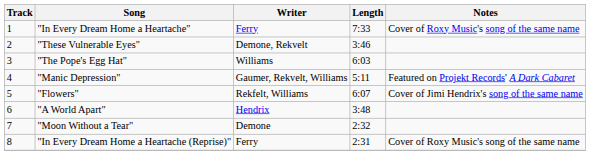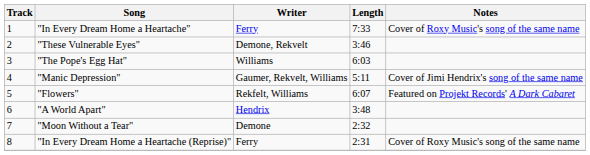"Manic Depression" | Notes: Featured on Projekt Records' A Dark Cabaret -> Cover of Jimi Hendrix's song of the same name
"Flowers" | Notes: Cover of Jimi Hendrix's song of the same name -> Featured on Projekt Records' A Dark Cabaret
